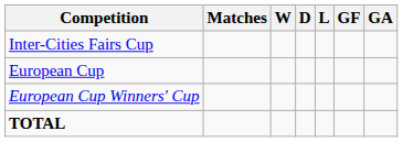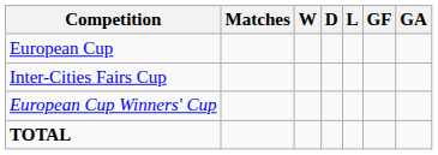rows swapped: European Cup <-> Inter-Cities Fairs Cup
